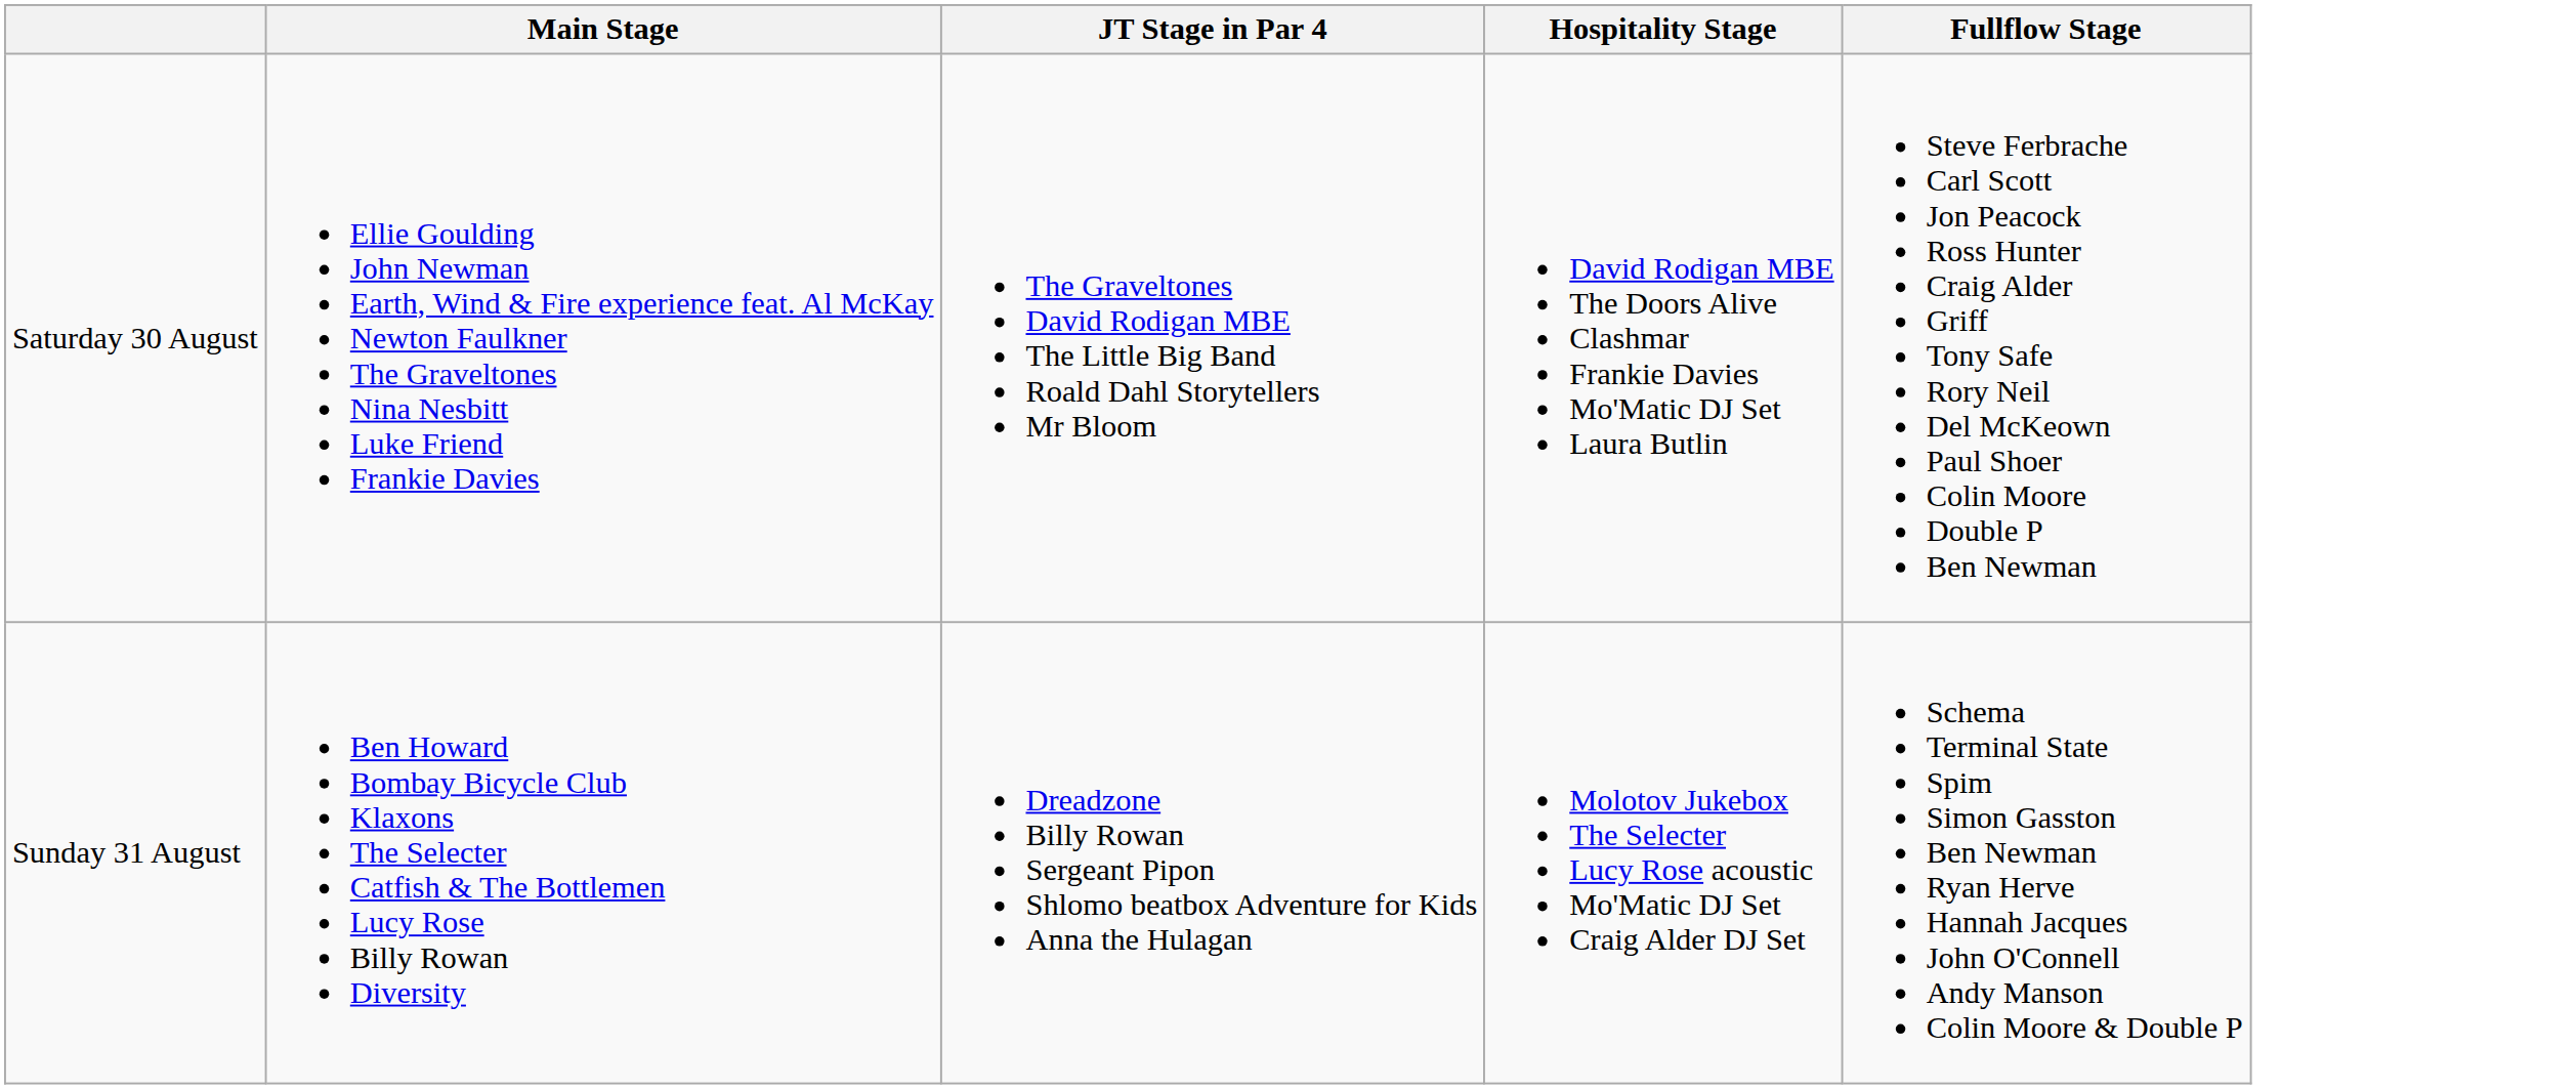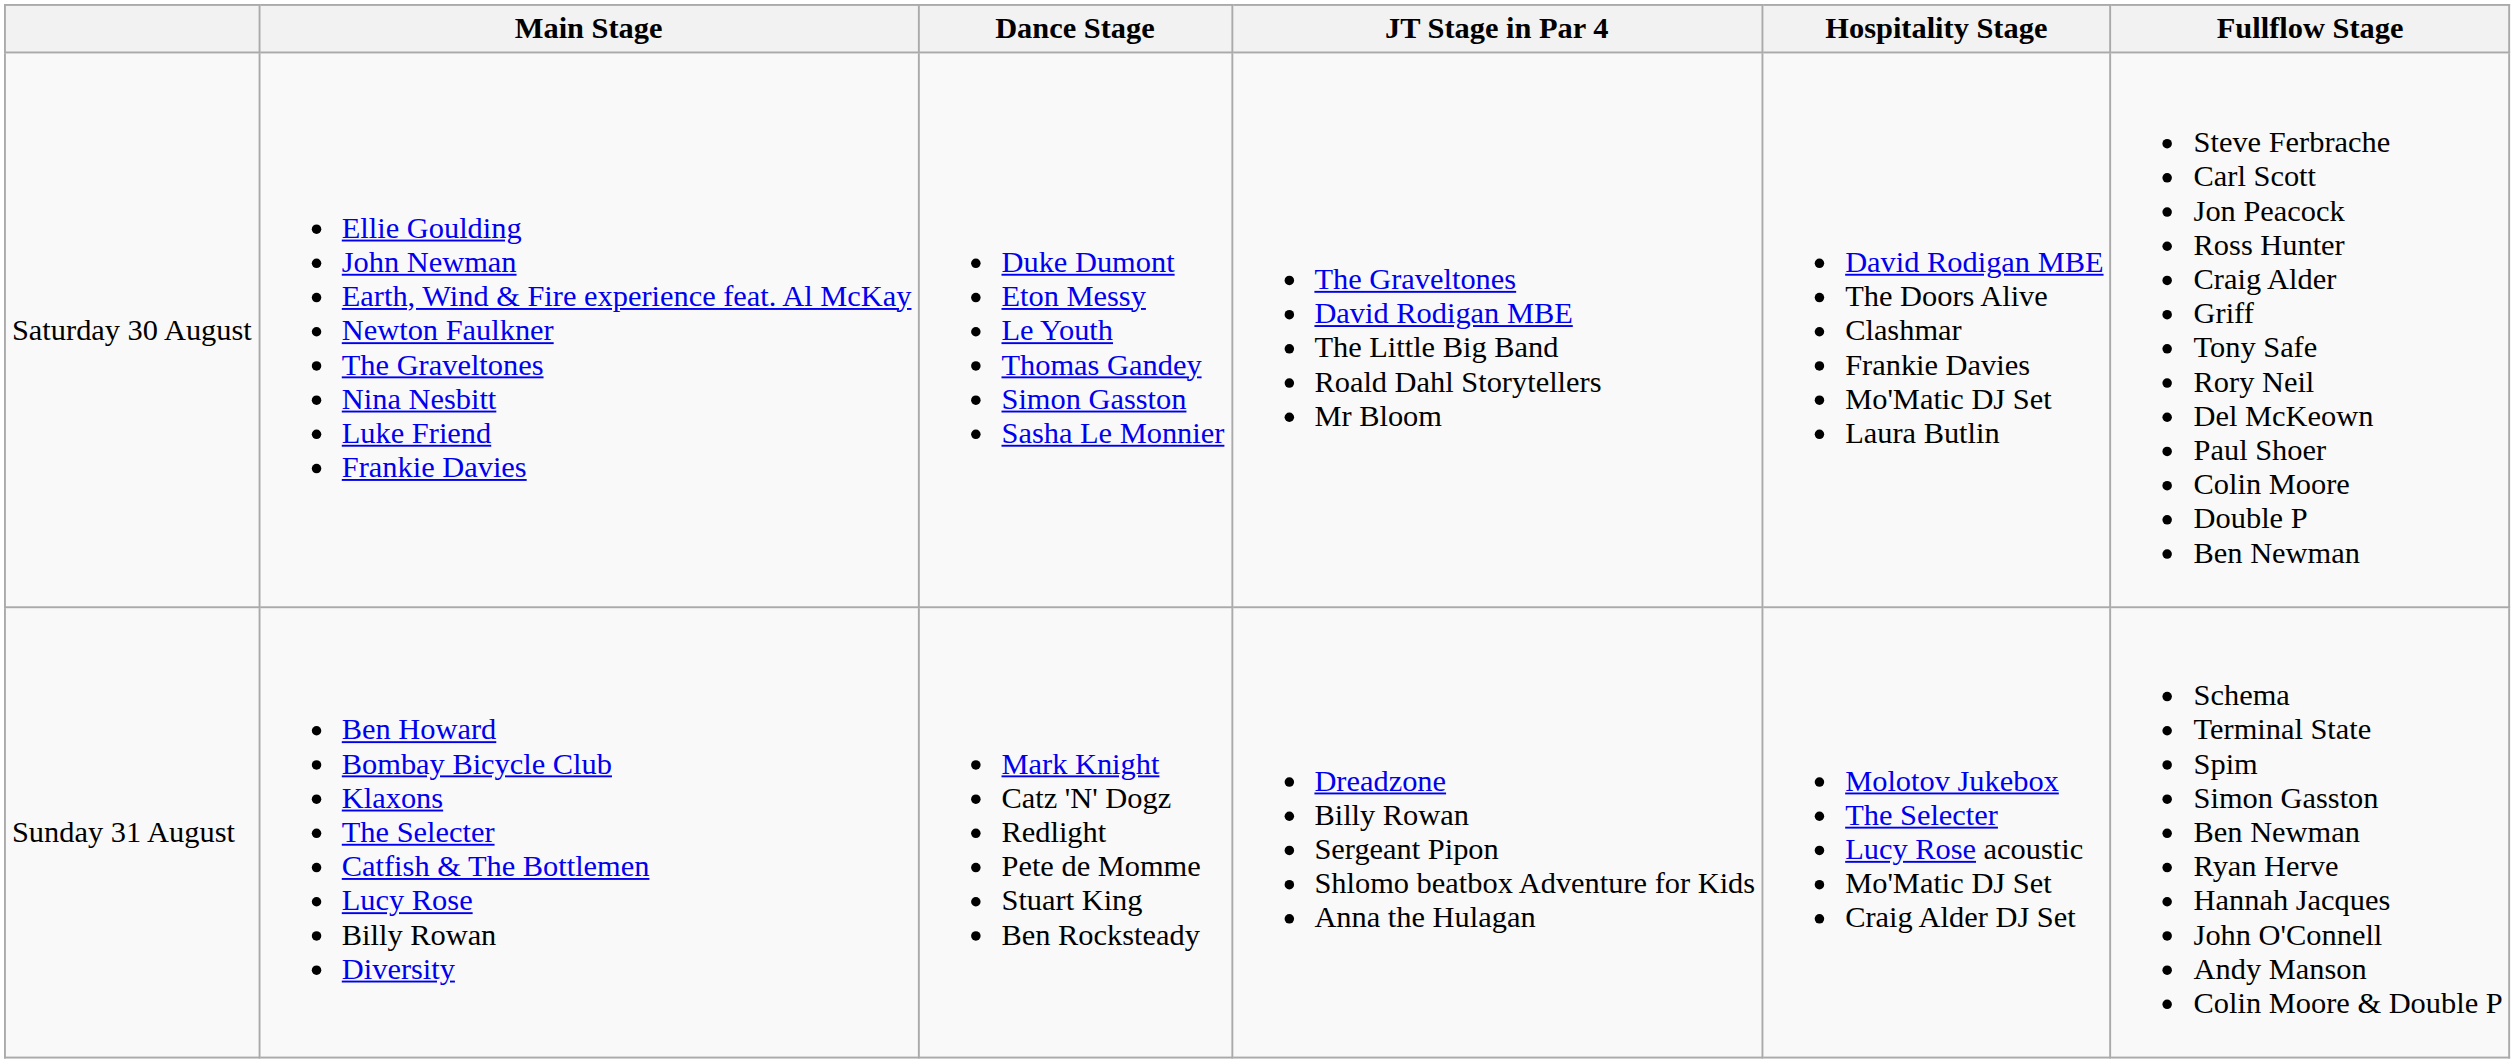+ column: Dance Stage | Duke Dumont Eton Messy Le Youth Thomas Gandey Simon Gasston Sasha Le Monnier | Mark Knight Catz 'N' Dogz Redlight Pete de Momme Stuart King Ben Rocksteady
